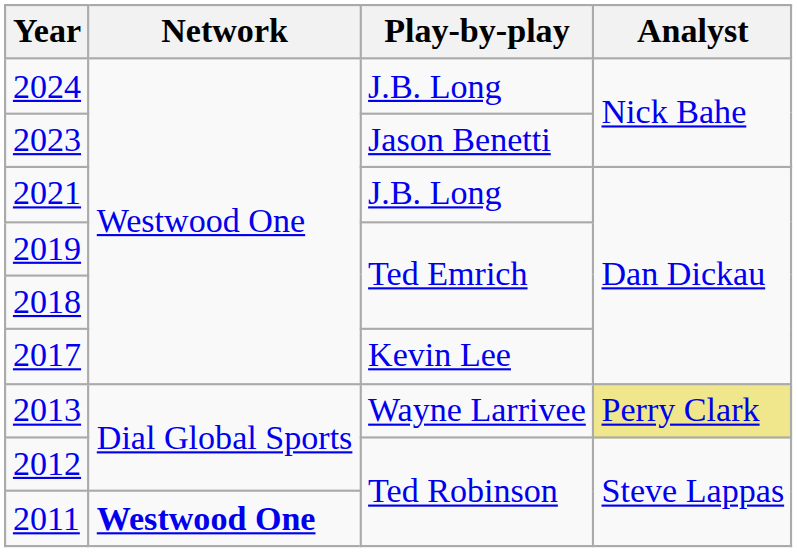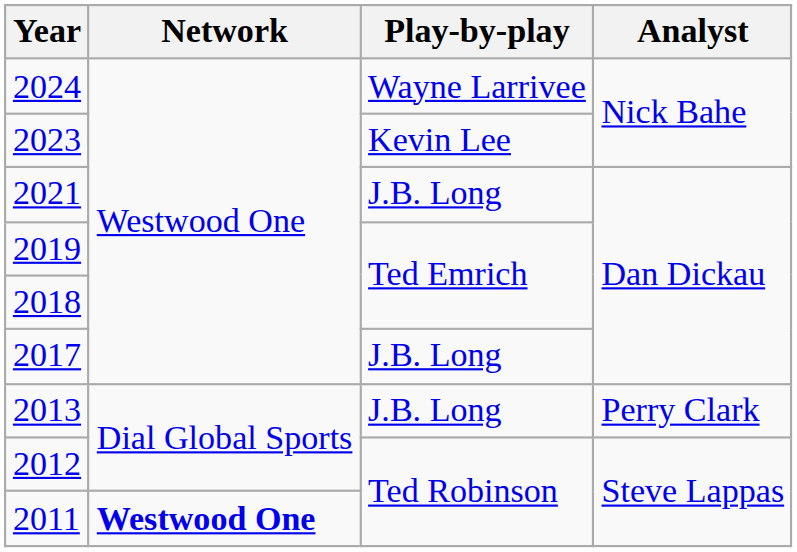2024 | Play-by-play: J.B. Long -> Wayne Larrivee
2023 | Play-by-play: Jason Benetti -> Kevin Lee
2017 | Play-by-play: Kevin Lee -> J.B. Long
2013 | Play-by-play: Wayne Larrivee -> J.B. Long
2013 | Analyst: khaki background -> no background
